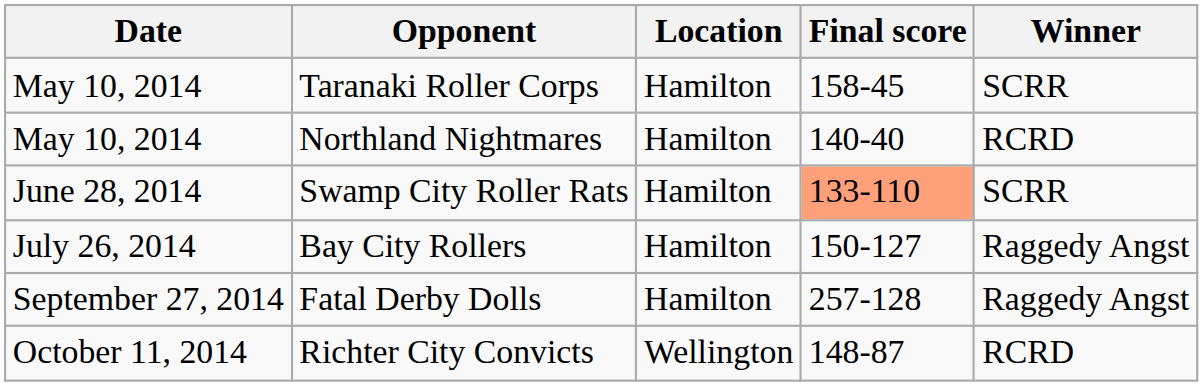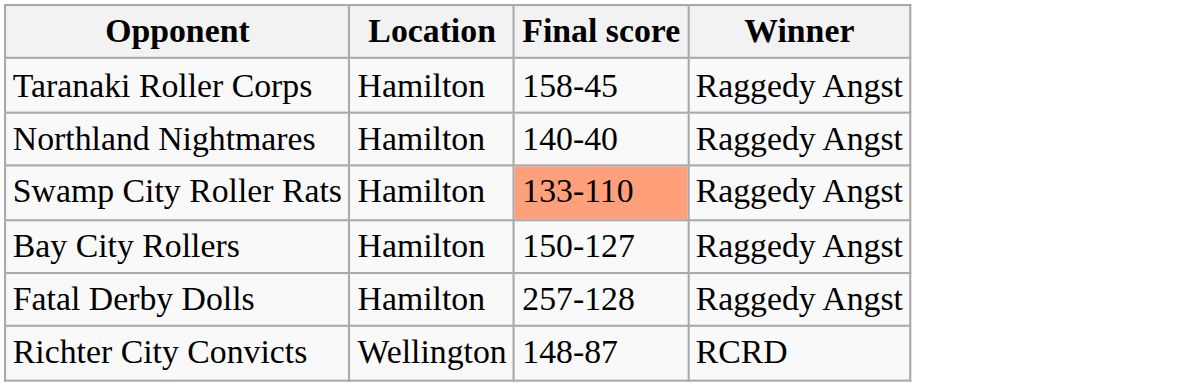- column: Date | May 10, 2014 | May 10, 2014 | June 28, 2014 | July 26, 2014 | September 27, 2014 | October 11, 2014
Taranaki Roller Corps | Winner: SCRR -> Raggedy Angst
Northland Nightmares | Winner: RCRD -> Raggedy Angst
Swamp City Roller Rats | Winner: SCRR -> Raggedy Angst
